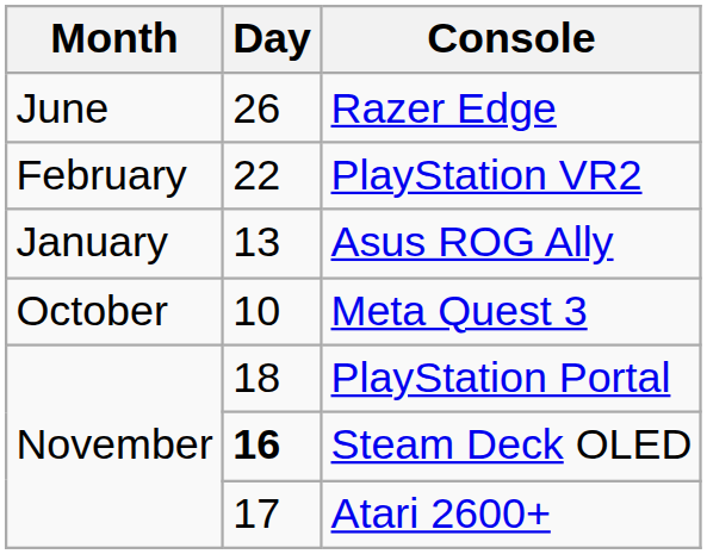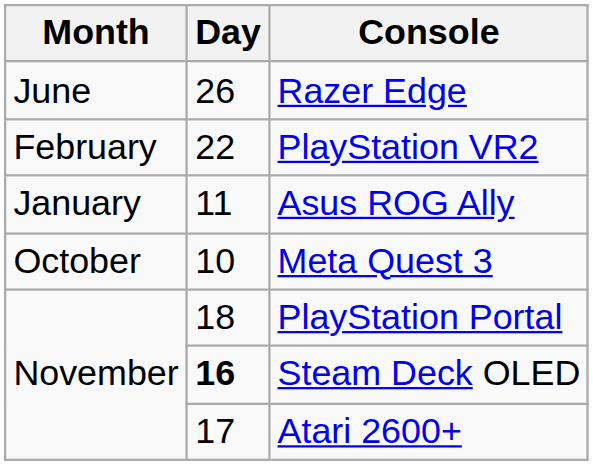Asus ROG Ally | Day: 13 -> 11
